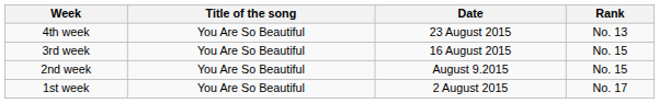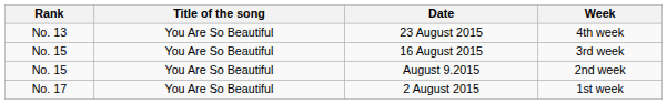columns swapped: Rank <-> Week
